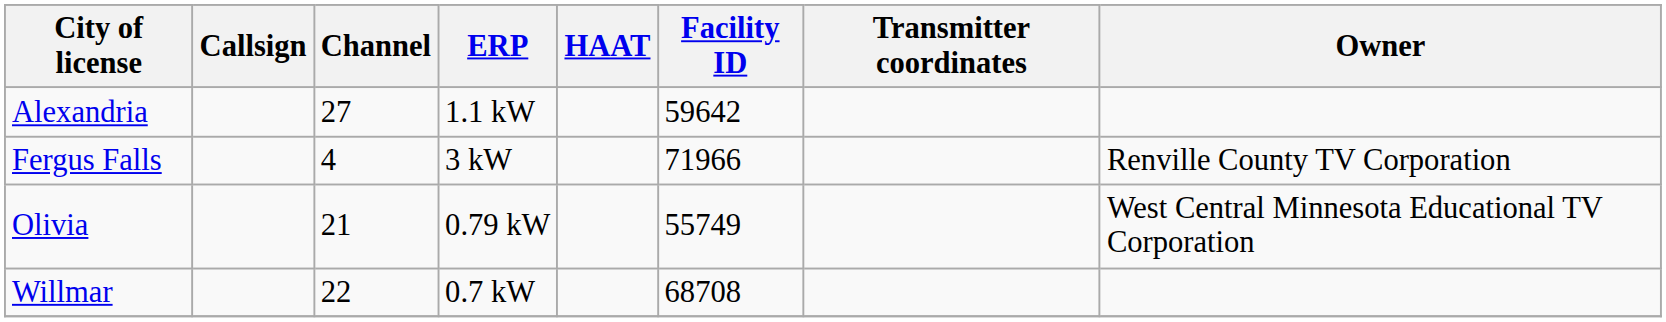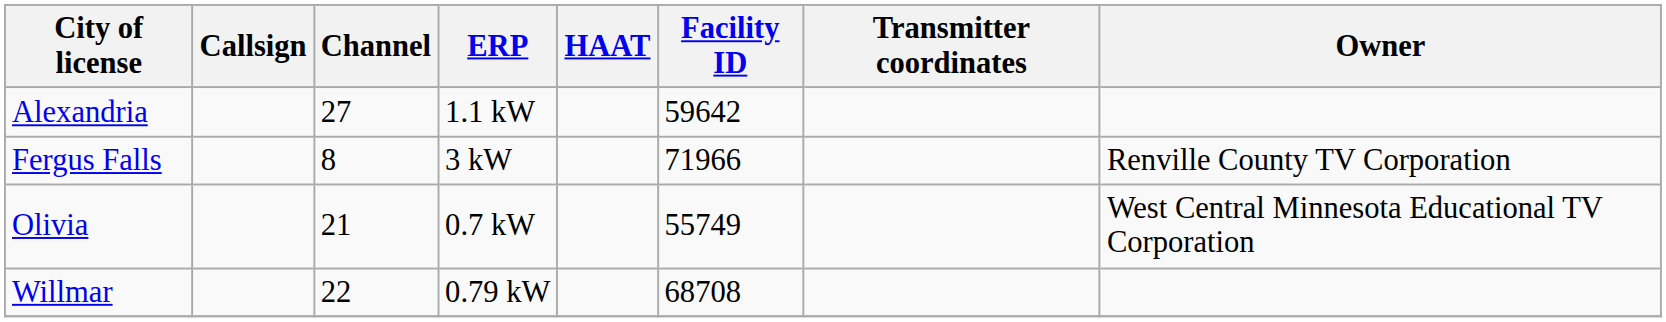Fergus Falls | Channel: 4 -> 8
Olivia | ERP: 0.79 kW -> 0.7 kW
Willmar | ERP: 0.7 kW -> 0.79 kW
